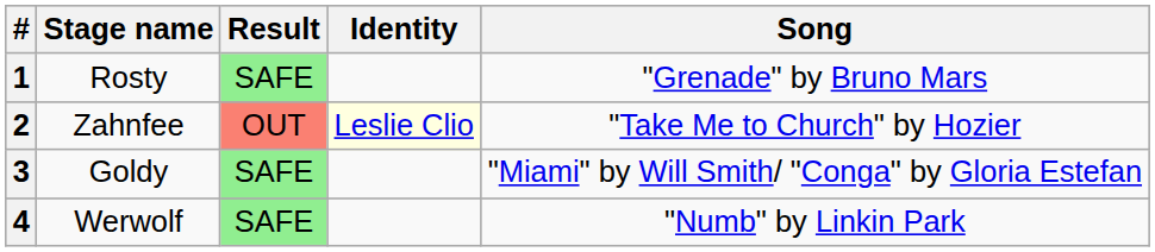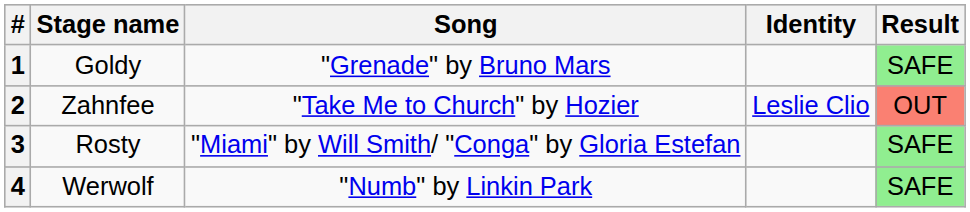columns swapped: Song <-> Result
1 | Stage name: Rosty -> Goldy
2 | Identity: lightyellow background -> no background
3 | Stage name: Goldy -> Rosty
